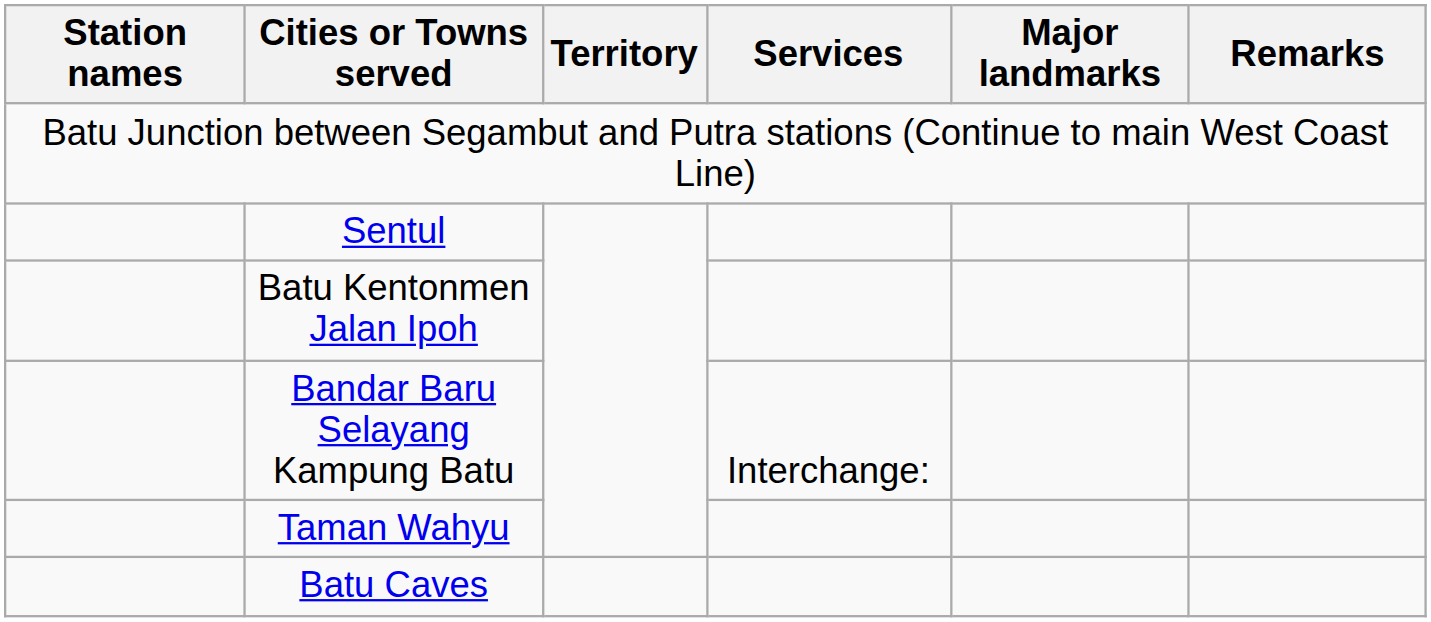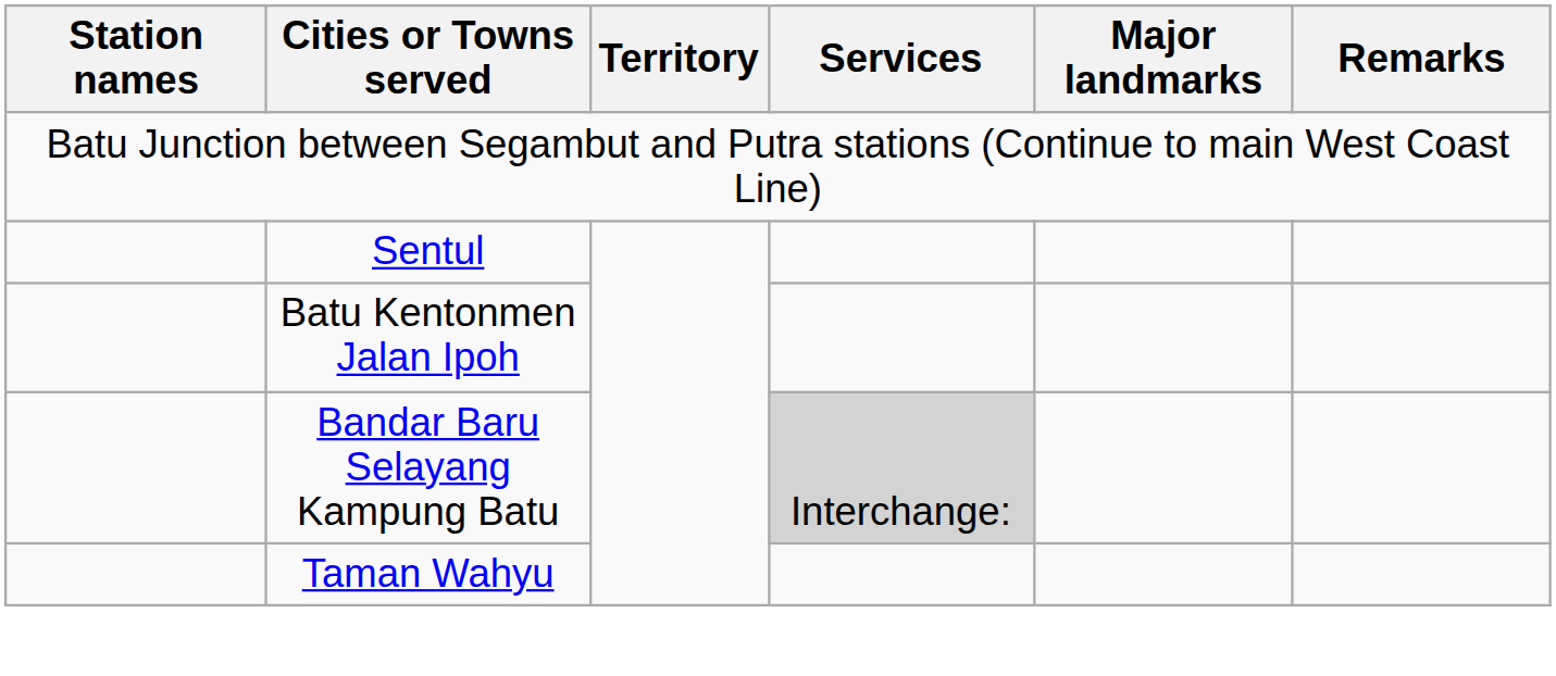Bandar Baru Selayang Kampung Batu | Services: no background -> lightgrey background
- row: Batu Caves
